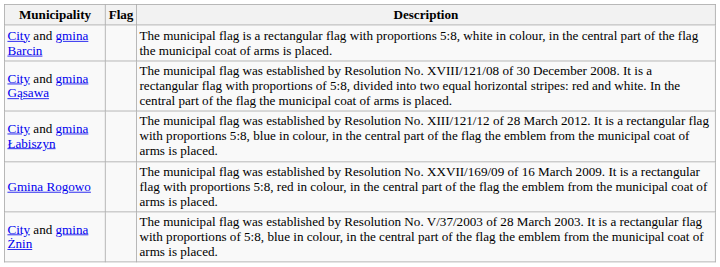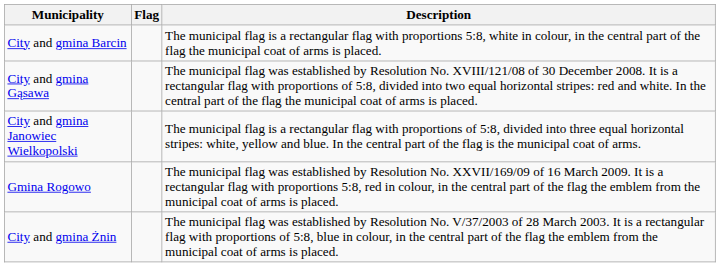+ row: City and gmina Janowiec Wielkopolski | The municipal flag is a rectangular flag with proportions of 5:8, divided into three equal horizontal stripes: white, yellow and blue. In the central part of the flag is the municipal coat of arms.
- row: City and gmina Łabiszyn | The municipal flag was established by Resolution No. XIII/121/12 of 28 March 2012. It is a rectangular flag with proportions 5:8, blue in colour, in the central part of the flag the emblem from the municipal coat of arms is placed.
